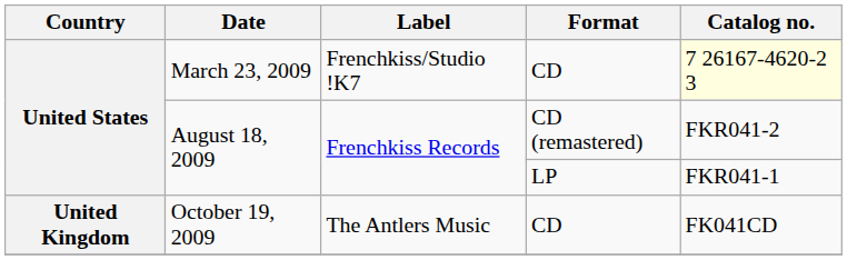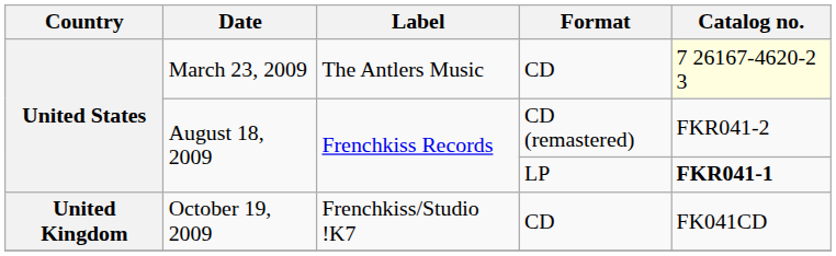March 23, 2009 | Label: Frenchkiss/Studio !K7 -> The Antlers Music
August 18, 2009 / LP | Catalog no.: normal -> bold
October 19, 2009 | Label: The Antlers Music -> Frenchkiss/Studio !K7
